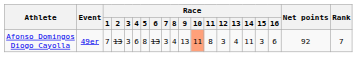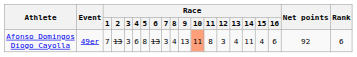Afonso Domingos Diogo Cayolla | Race / 15: 3 -> 4
Afonso Domingos Diogo Cayolla | Rank: 7 -> 6
